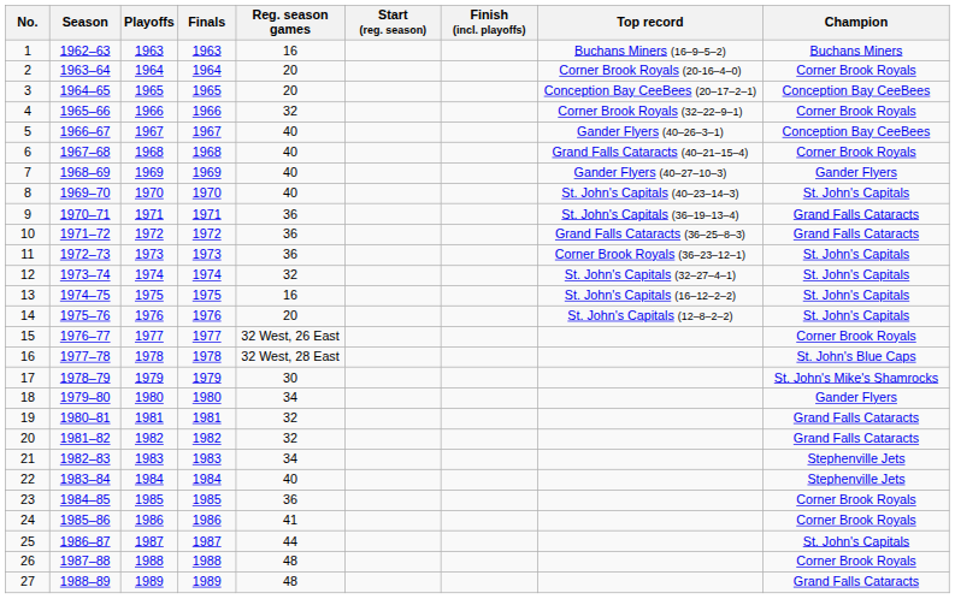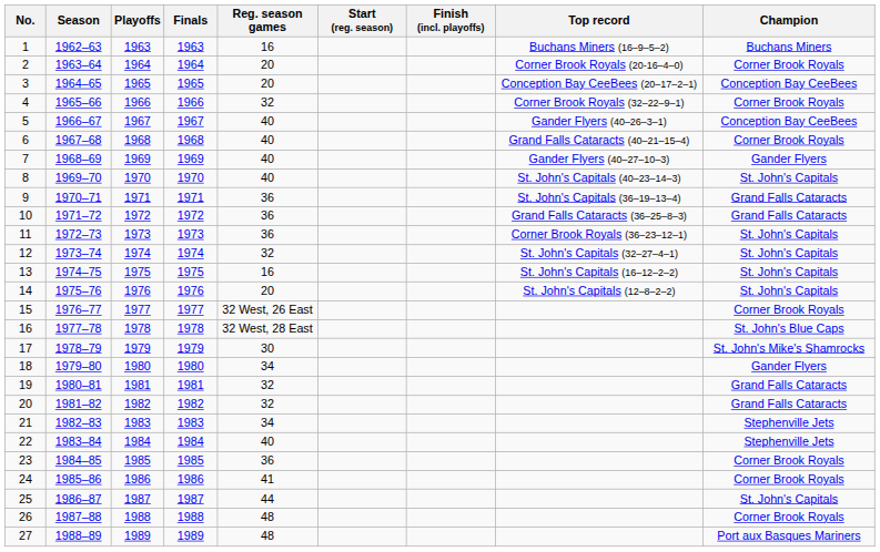27 | Champion: Grand Falls Cataracts -> Port aux Basques Mariners
